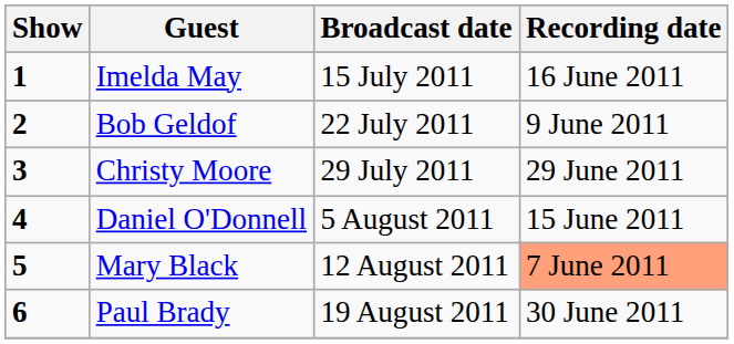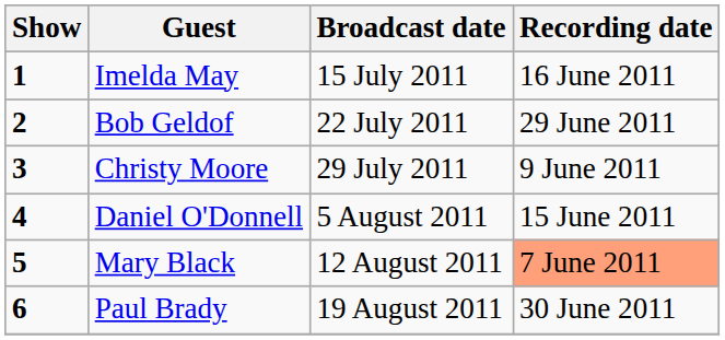Bob Geldof | Recording date: 9 June 2011 -> 29 June 2011
Christy Moore | Recording date: 29 June 2011 -> 9 June 2011
